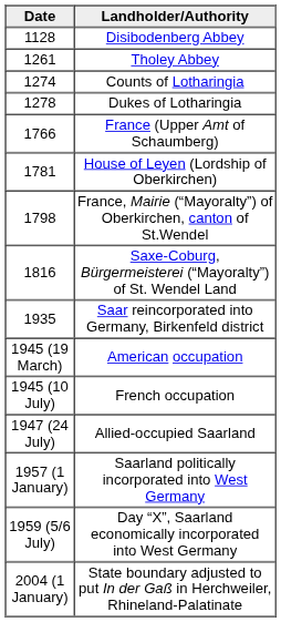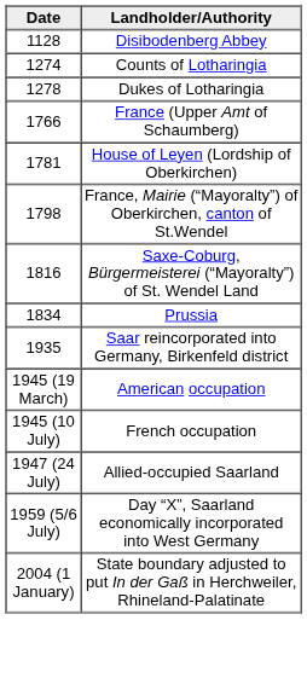- row: 1261 | Tholey Abbey
+ row: 1834 | Prussia
- row: 1957 (1 January) | Saarland politically incorporated into West Germany
